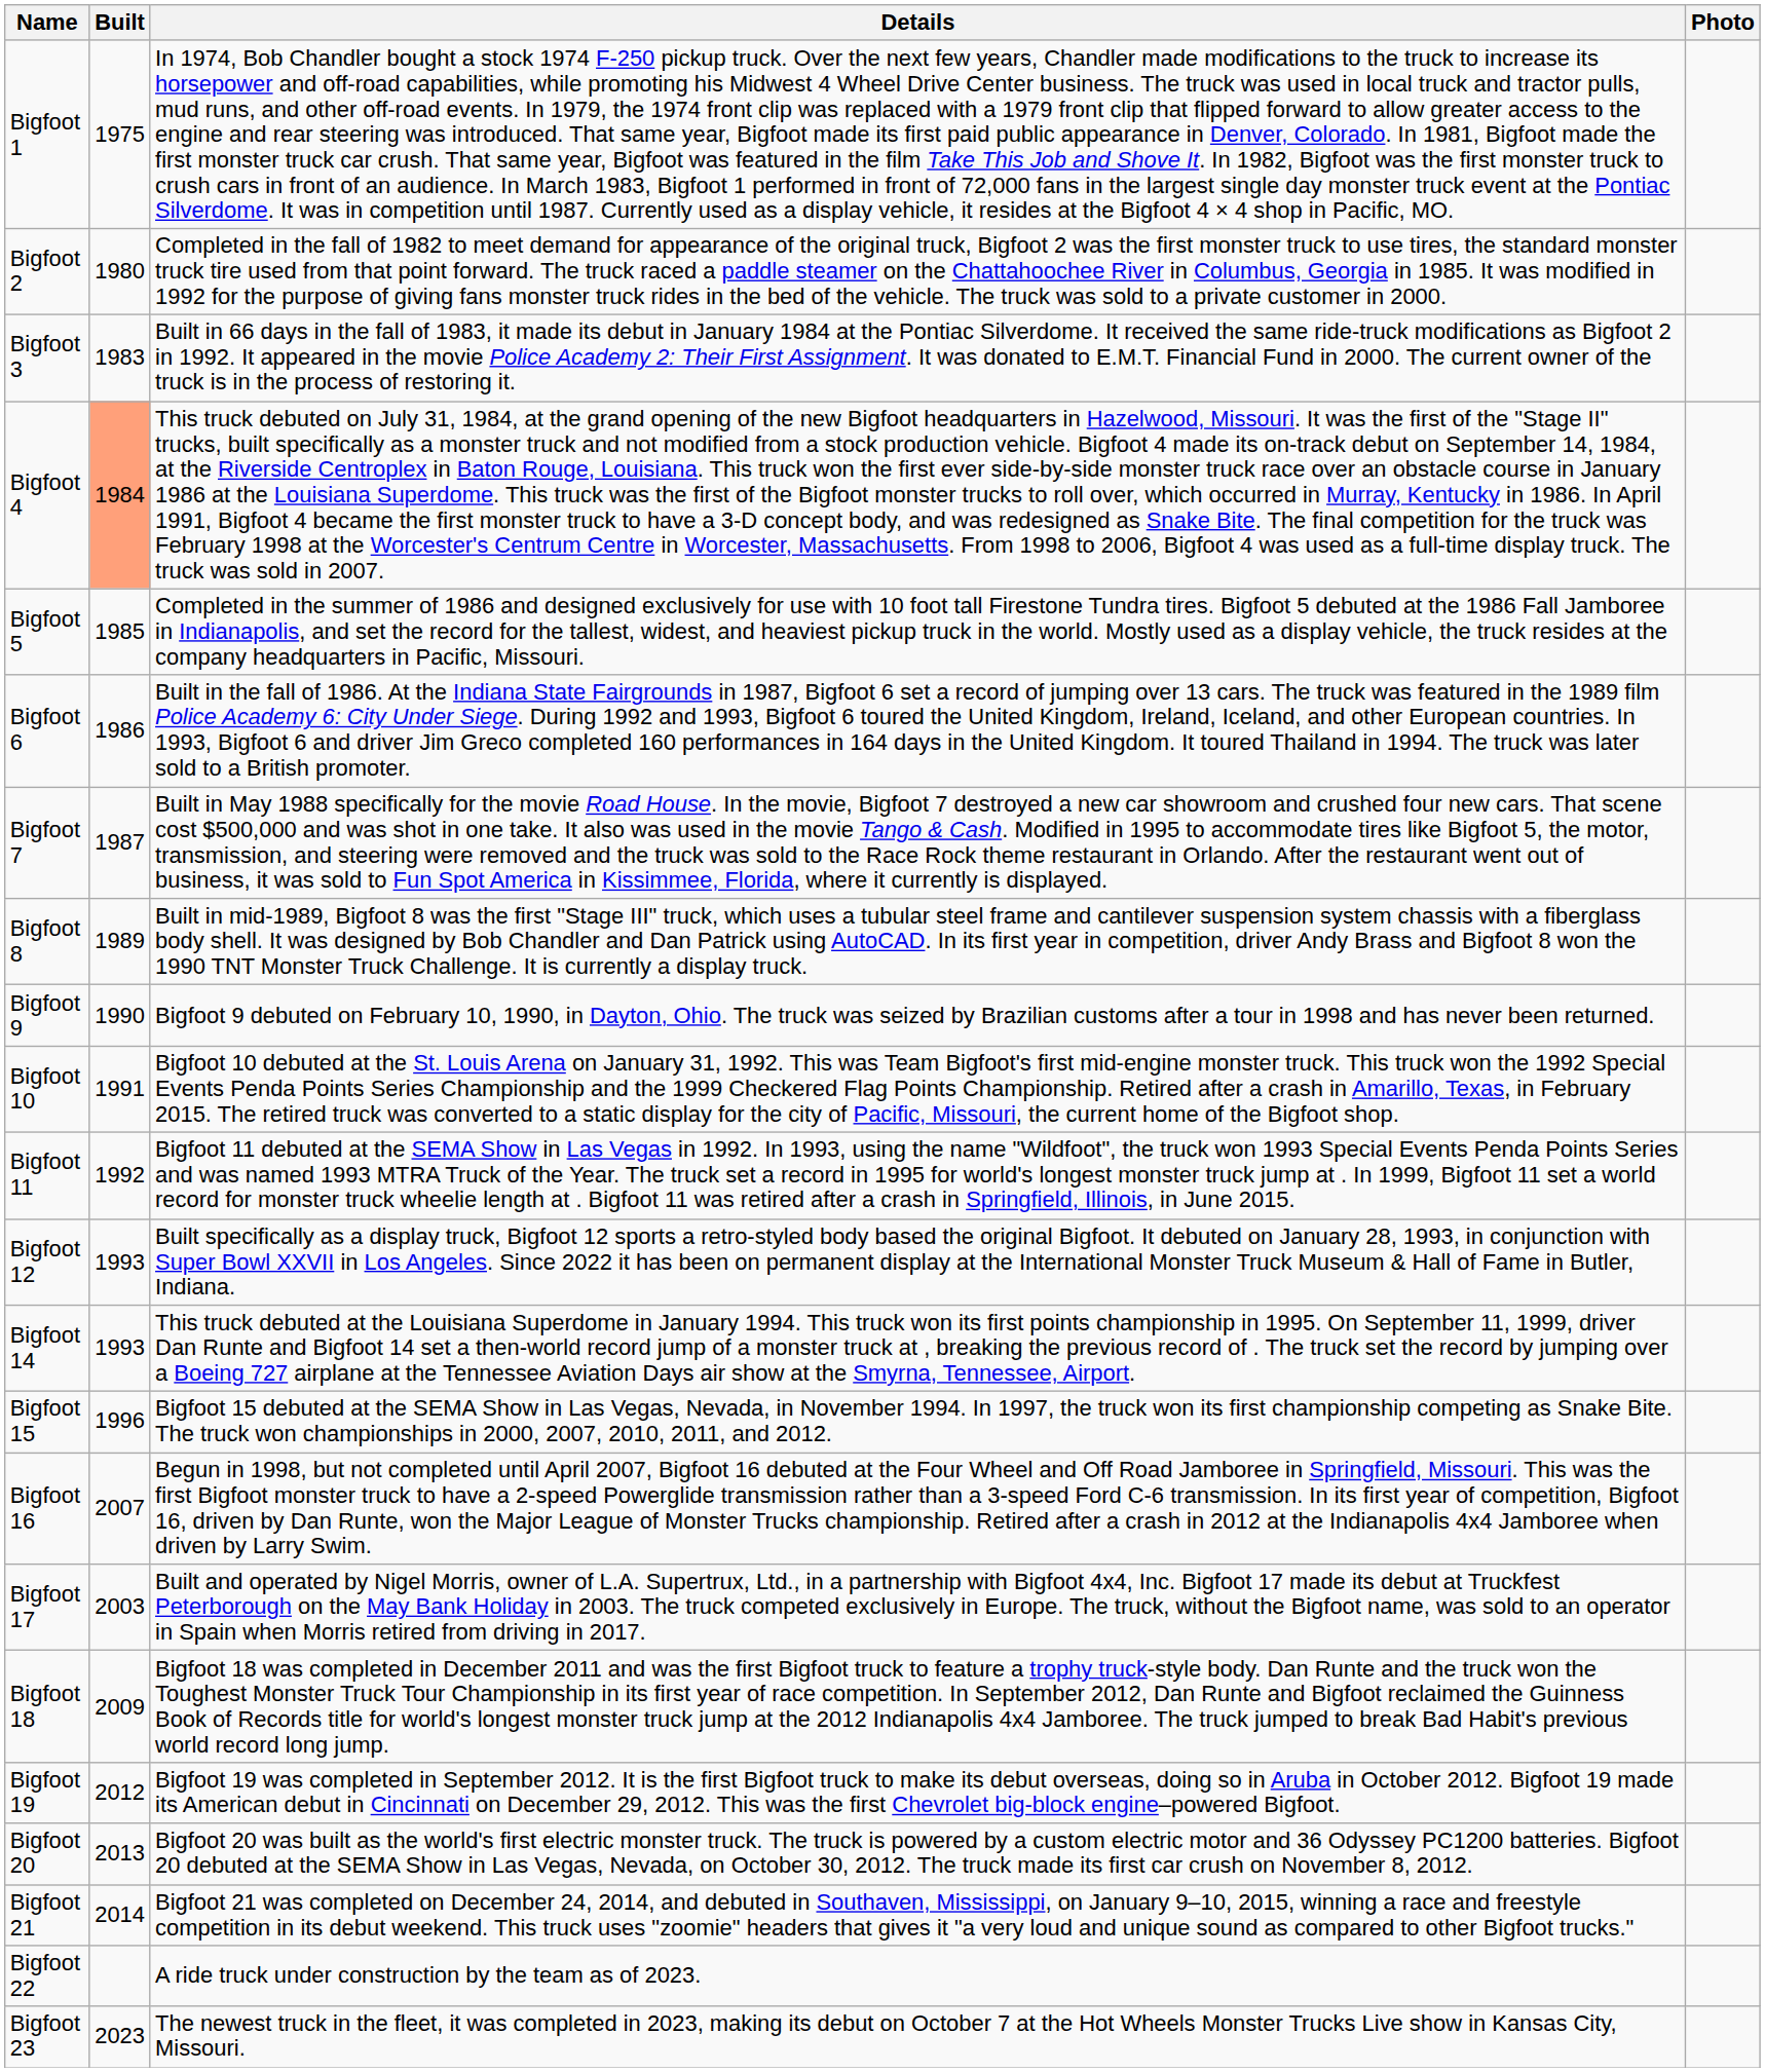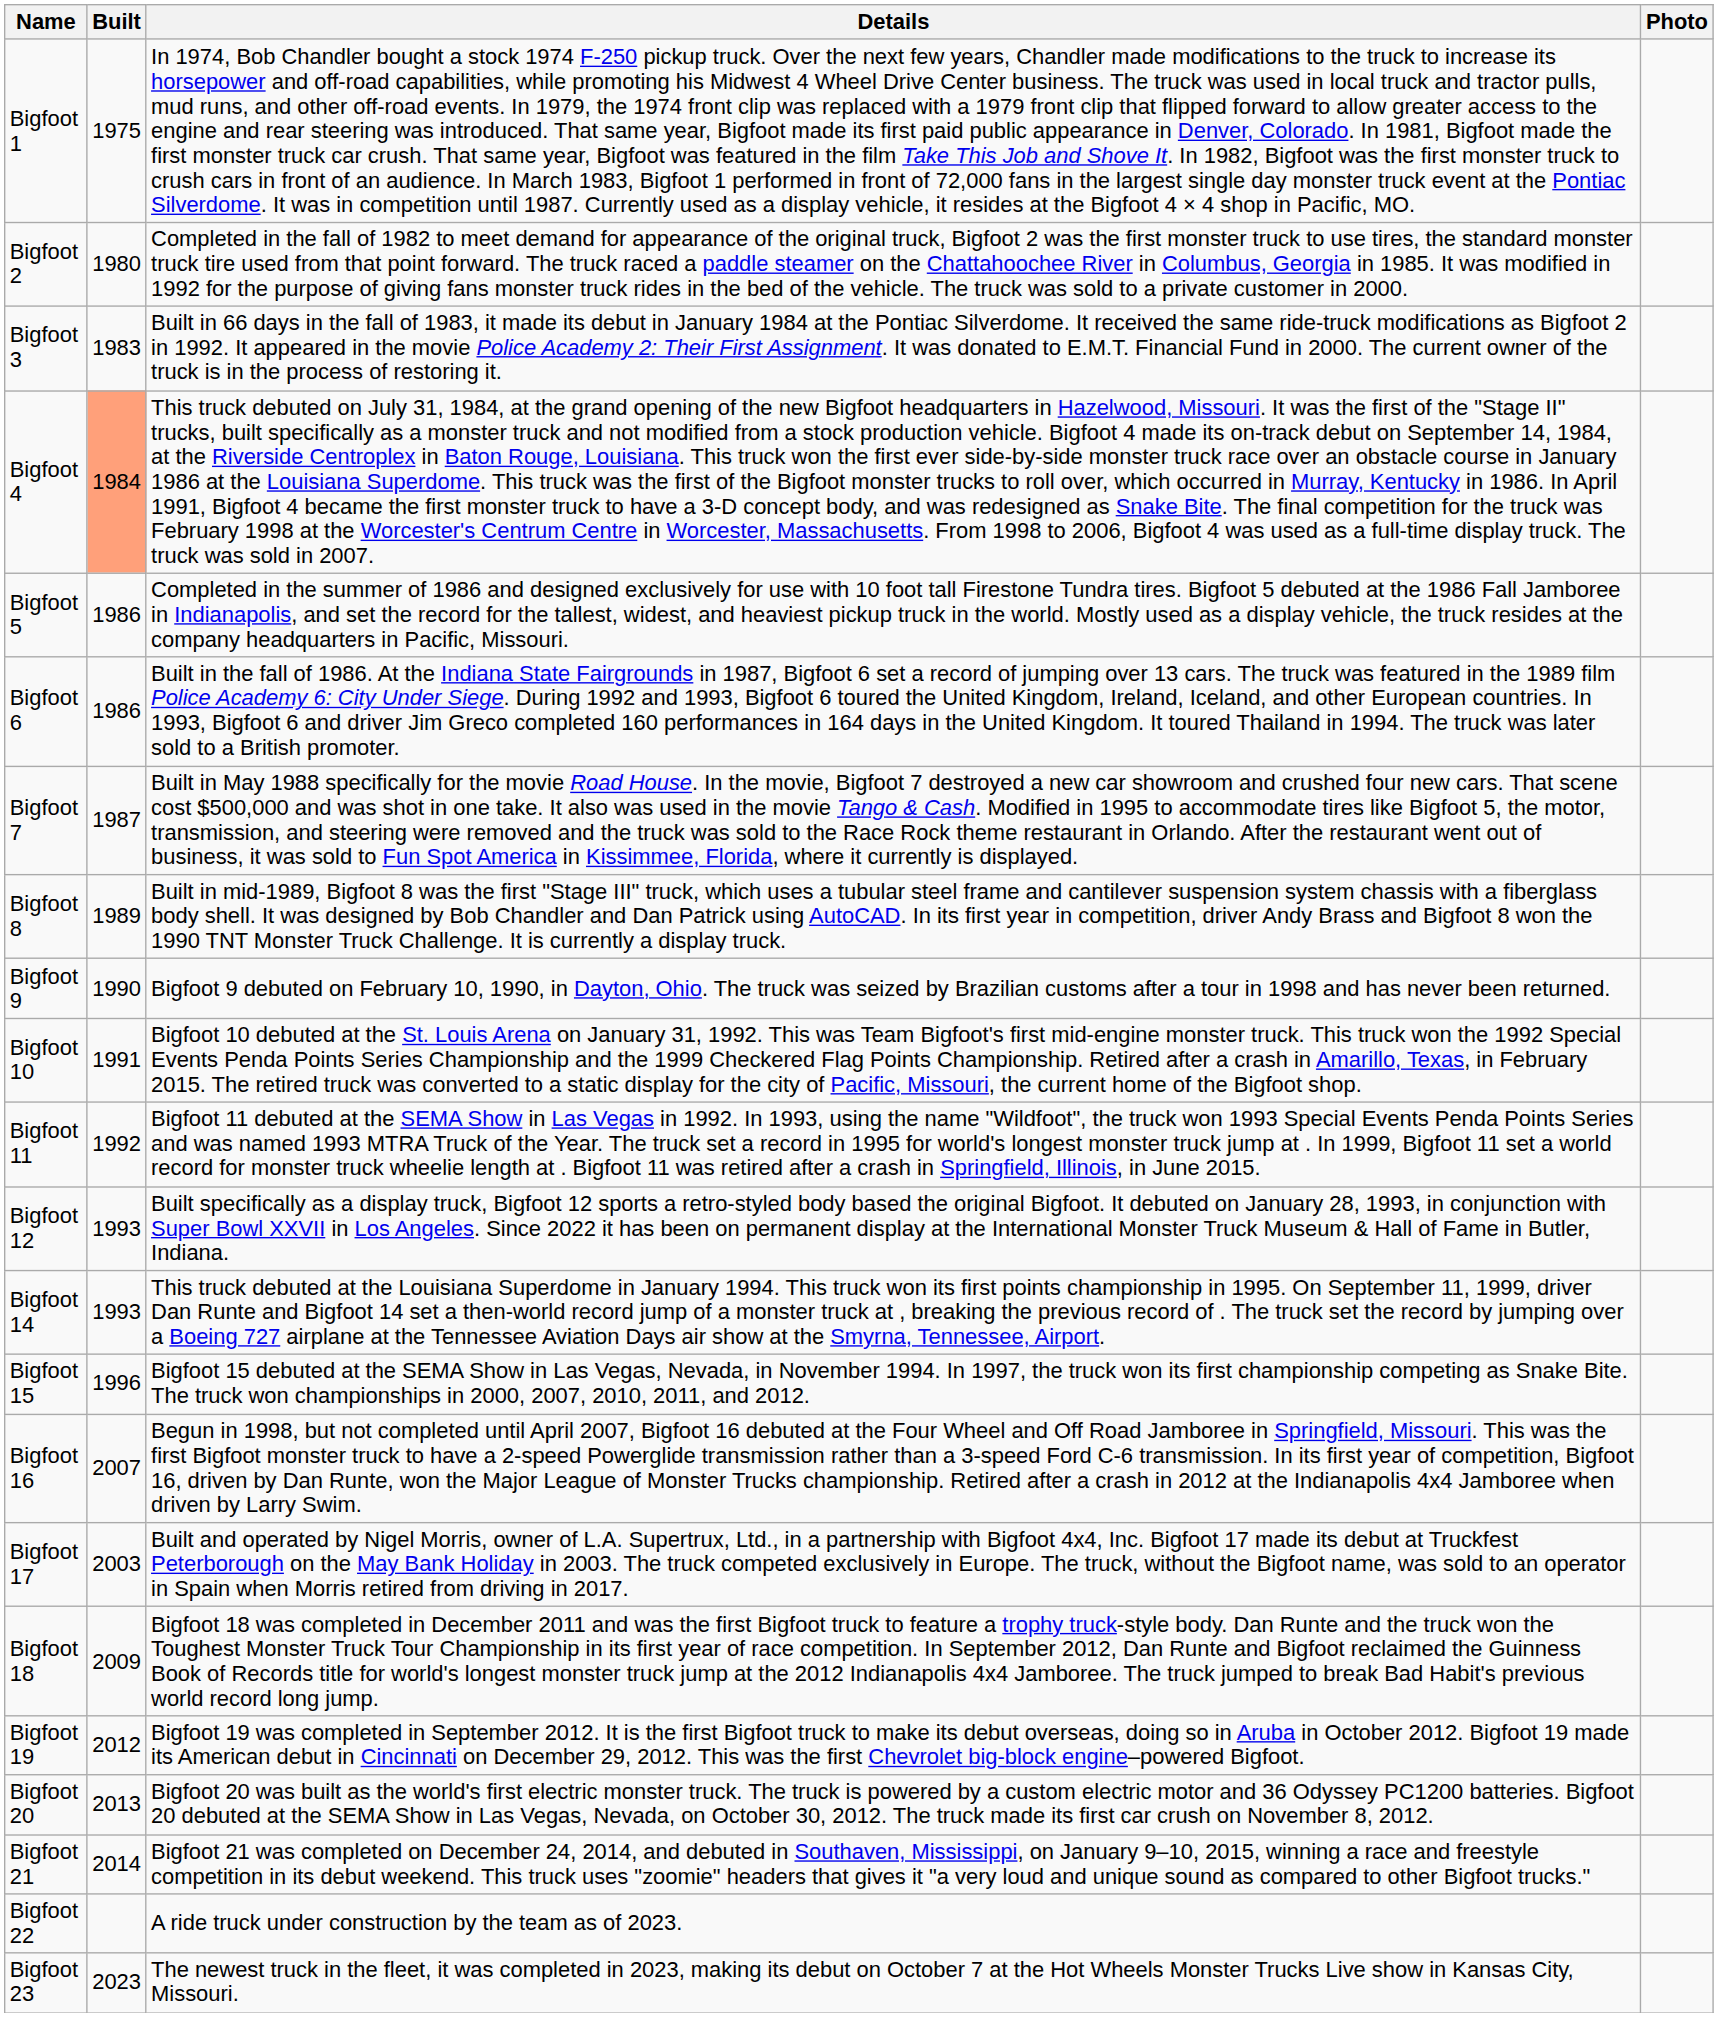Bigfoot 5 | Built: 1985 -> 1986
